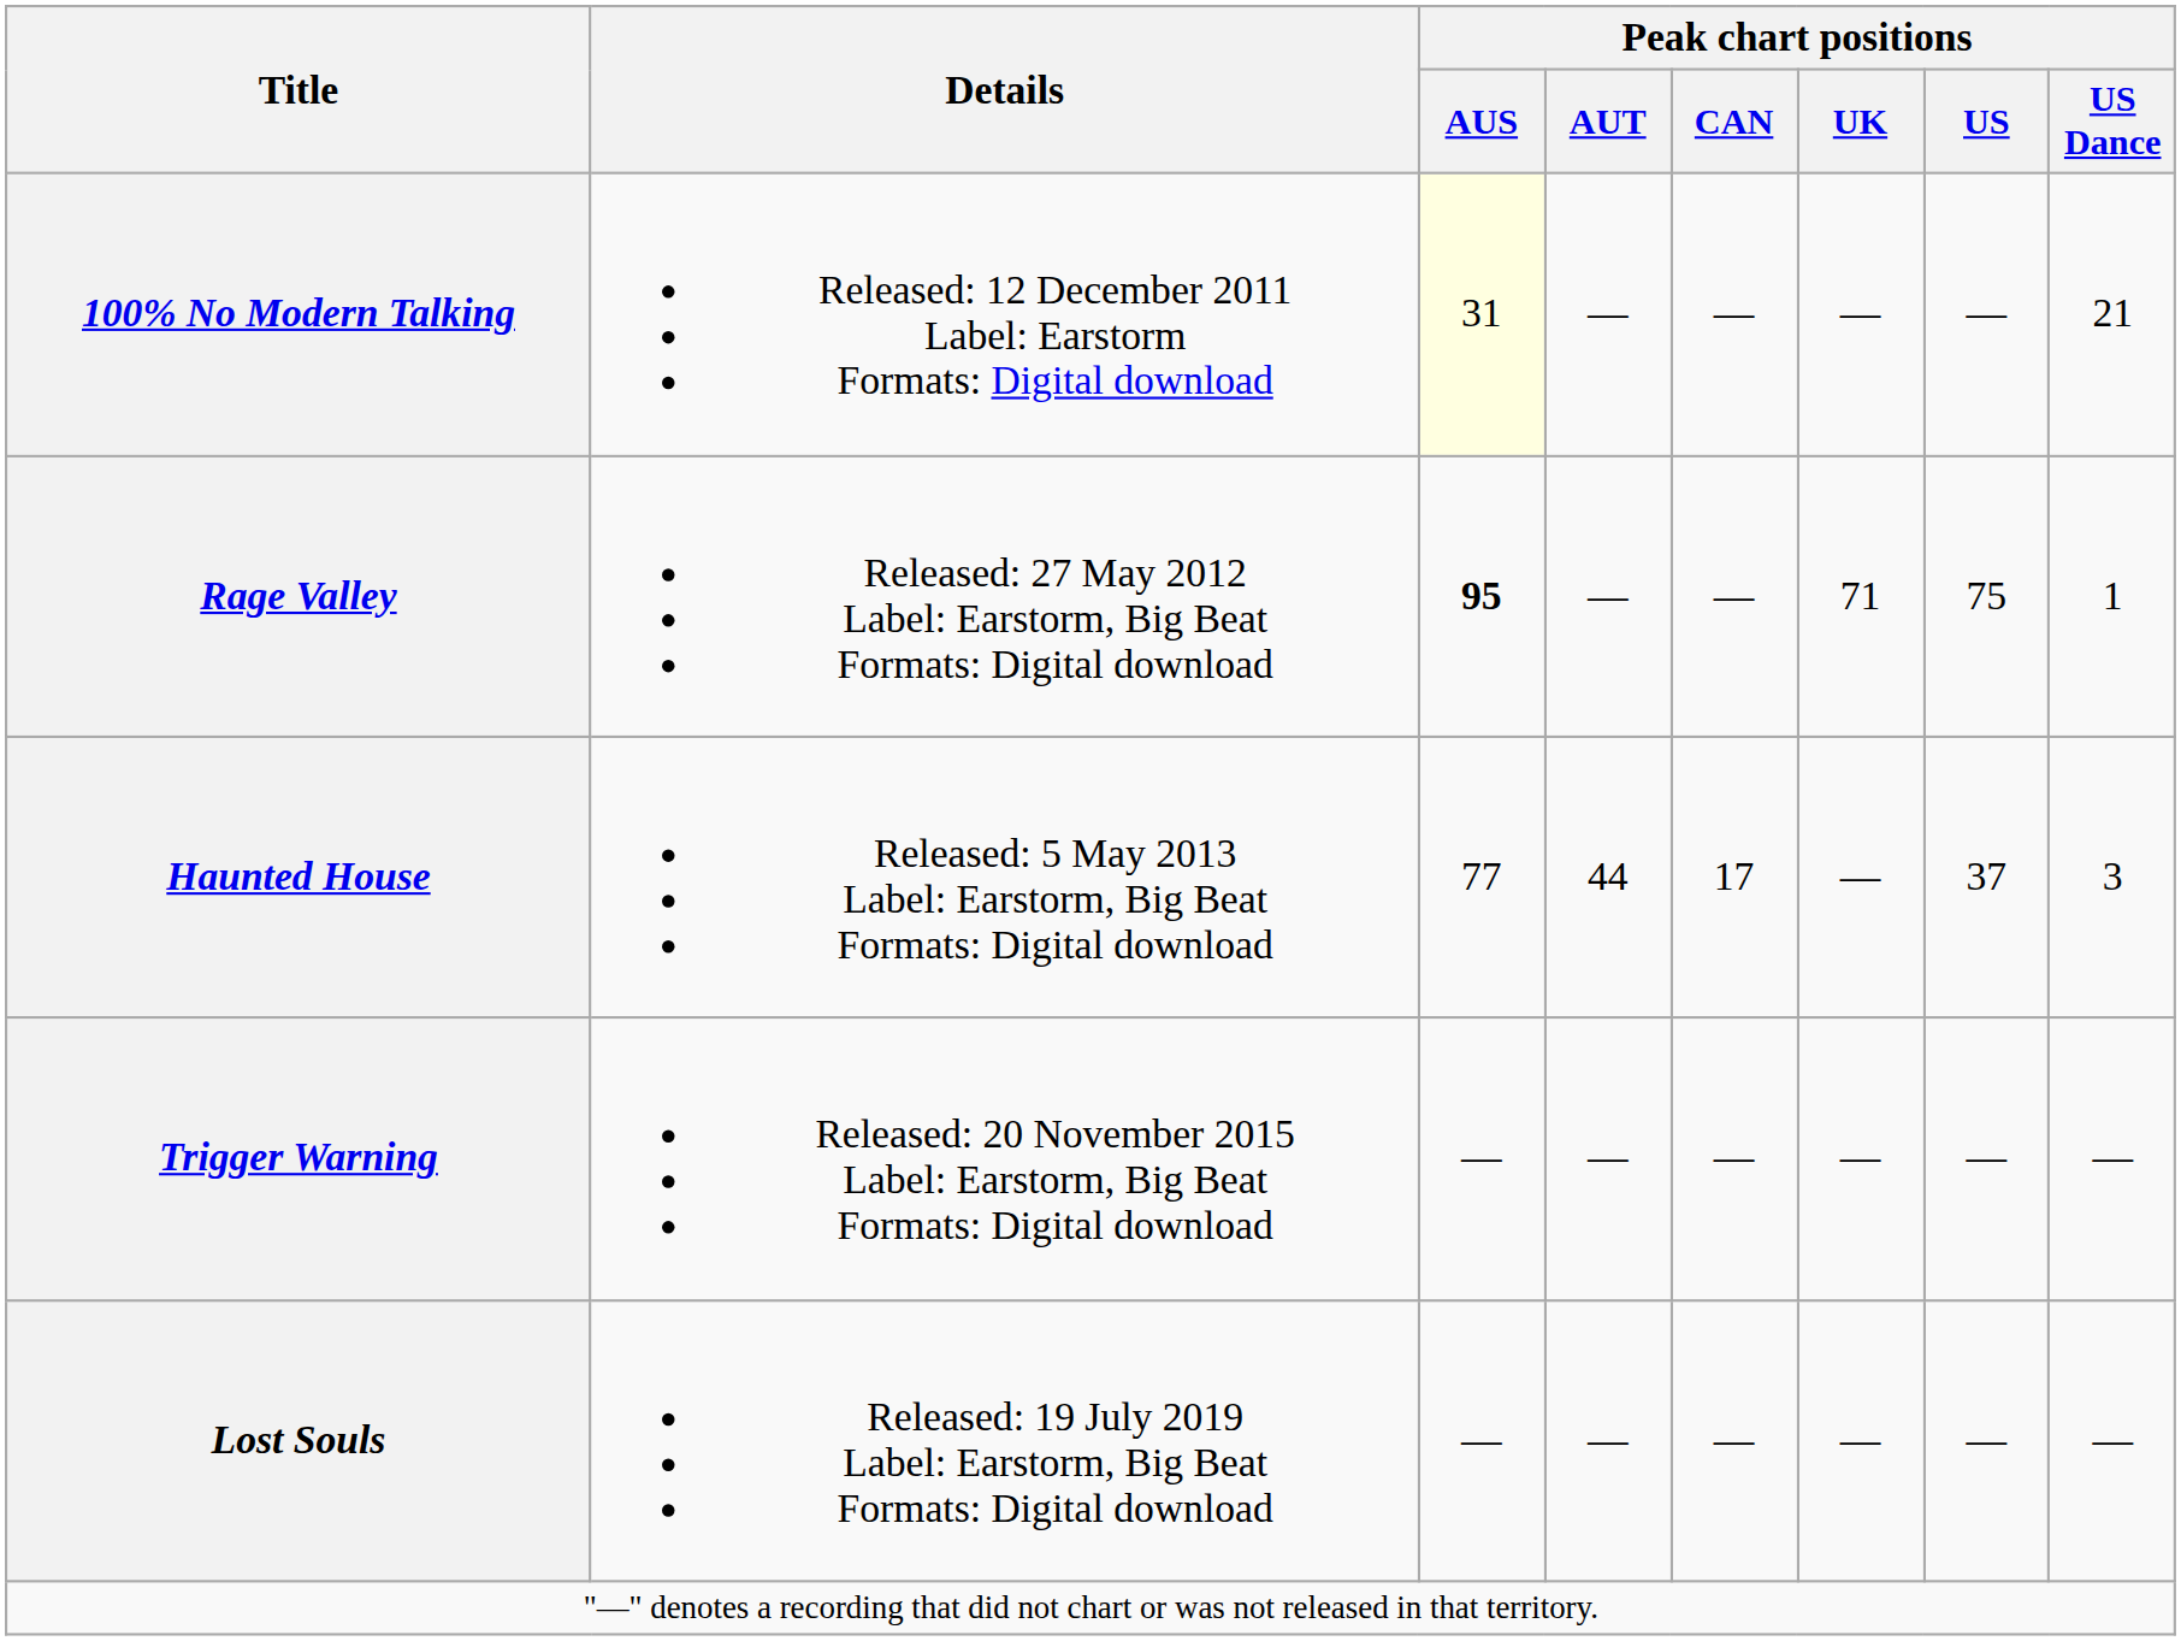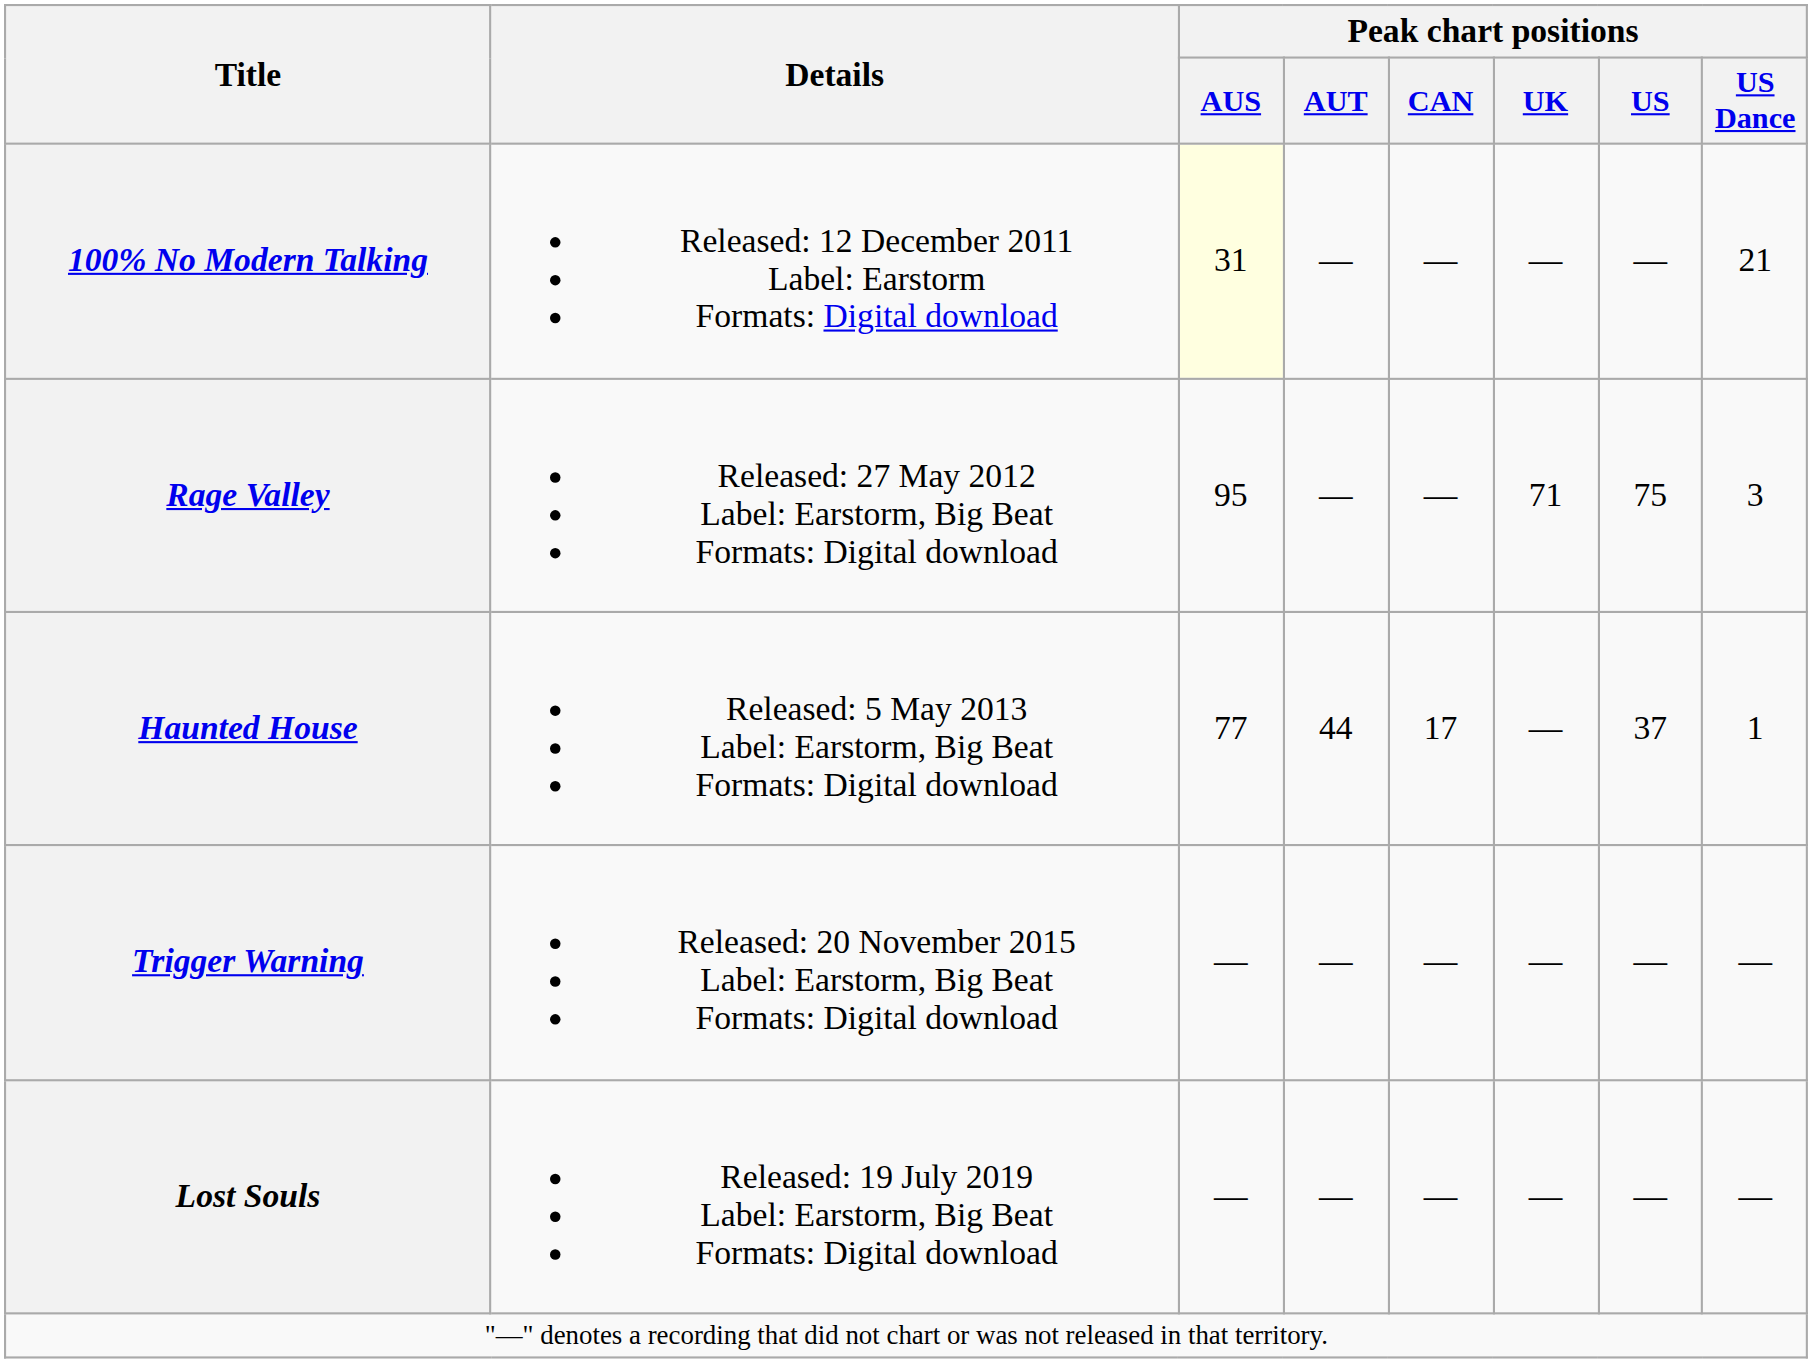Rage Valley | Peak chart positions / AUS: bold -> normal
Rage Valley | Peak chart positions / US Dance: 1 -> 3
Haunted House | Peak chart positions / US Dance: 3 -> 1
